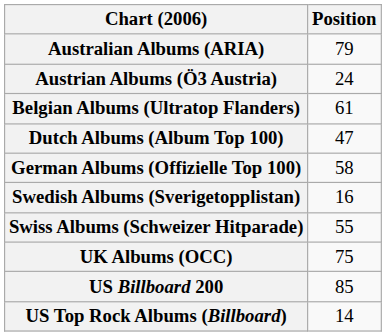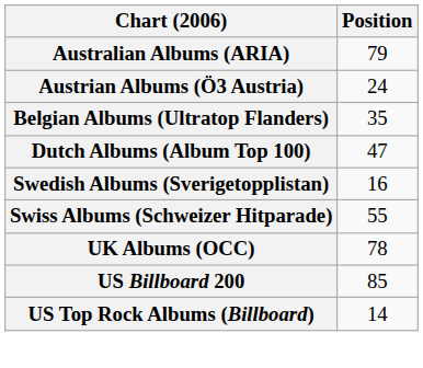Belgian Albums (Ultratop Flanders) | Position: 61 -> 35
- row: German Albums (Offizielle Top 100) | 58
UK Albums (OCC) | Position: 75 -> 78
